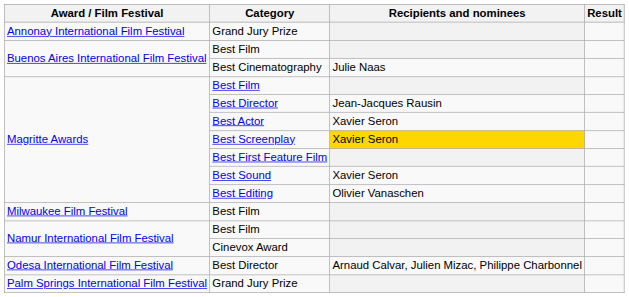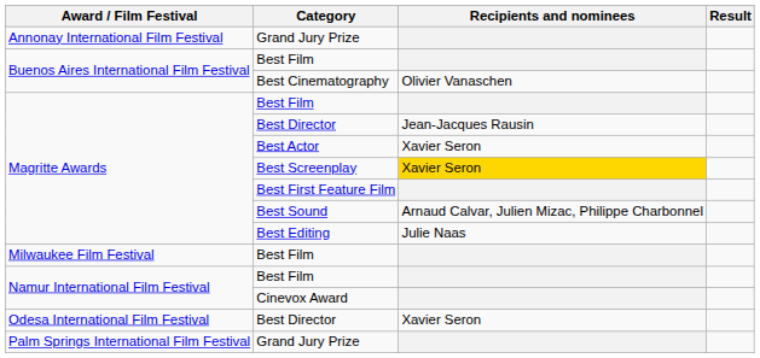Best Cinematography | Recipients and nominees: Julie Naas -> Olivier Vanaschen
Best Sound | Recipients and nominees: Xavier Seron -> Arnaud Calvar, Julien Mizac, Philippe Charbonnel
Best Editing | Recipients and nominees: Olivier Vanaschen -> Julie Naas
Odesa International Film Festival / Best Director | Recipients and nominees: Arnaud Calvar, Julien Mizac, Philippe Charbonnel -> Xavier Seron
